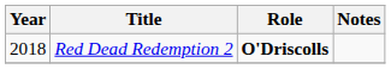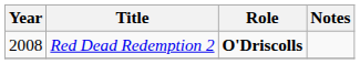Red Dead Redemption 2 | Year: 2018 -> 2008
